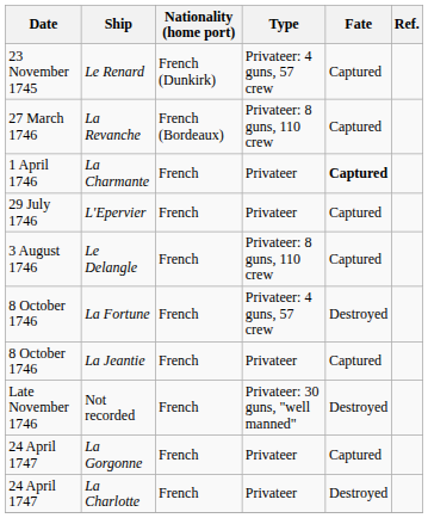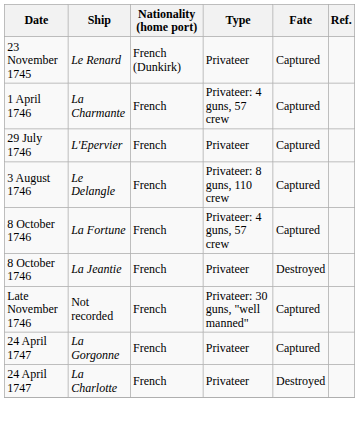Le Renard | Type: Privateer: 4 guns, 57 crew -> Privateer
- row: 27 March 1746 | La Revanche | French (Bordeaux) | Privateer: 8 guns, 110 crew | Captured
La Charmante | Type: Privateer -> Privateer: 4 guns, 57 crew
La Charmante | Fate: bold -> normal
La Fortune | Fate: Destroyed -> Captured
La Jeantie | Fate: Captured -> Destroyed
Not recorded | Fate: Destroyed -> Captured
